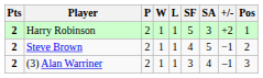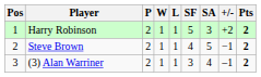columns swapped: Pos <-> Pts
